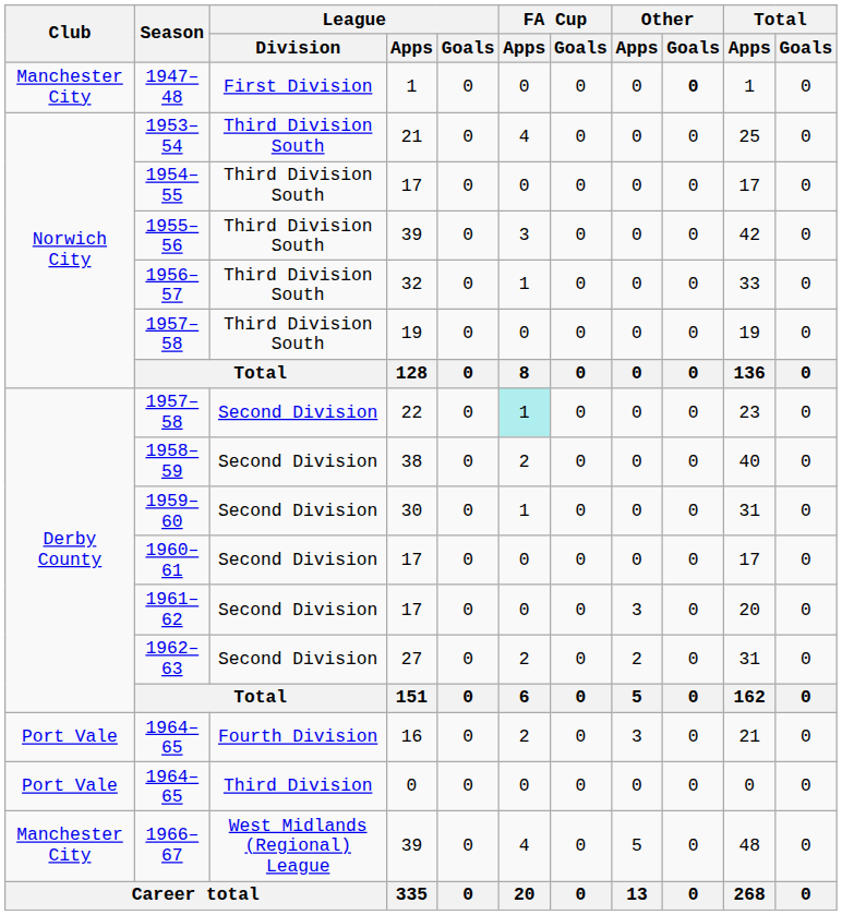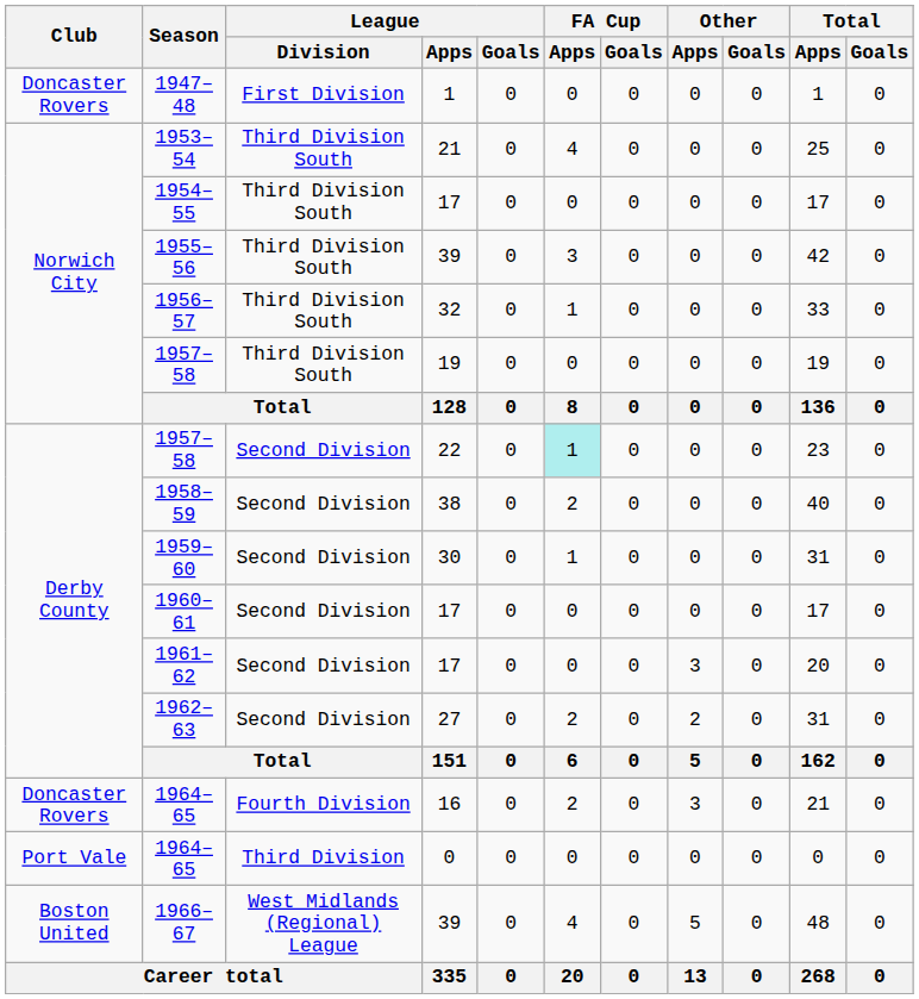1947–48 | Club: Manchester City -> Doncaster Rovers
1947–48 | Other / Goals: bold -> normal
1964–65 / 16 | Club: Port Vale -> Doncaster Rovers
1966–67 | Club: Manchester City -> Boston United
